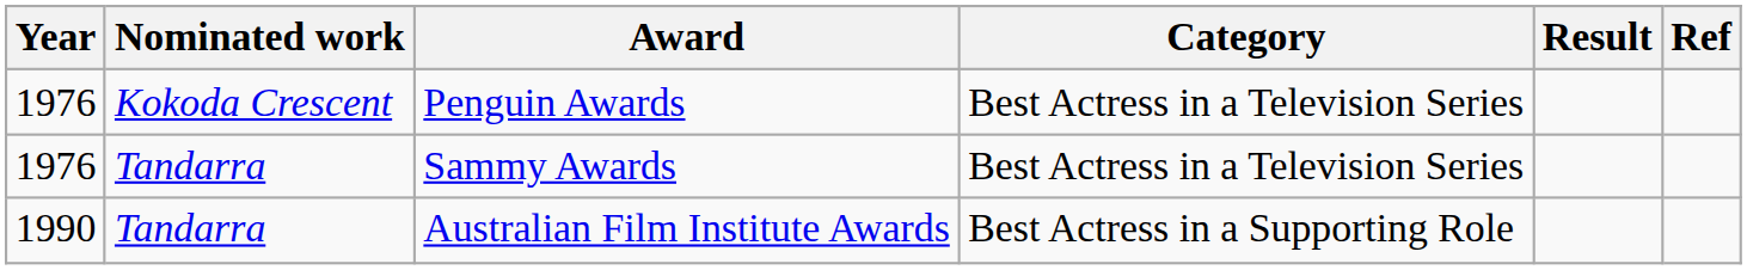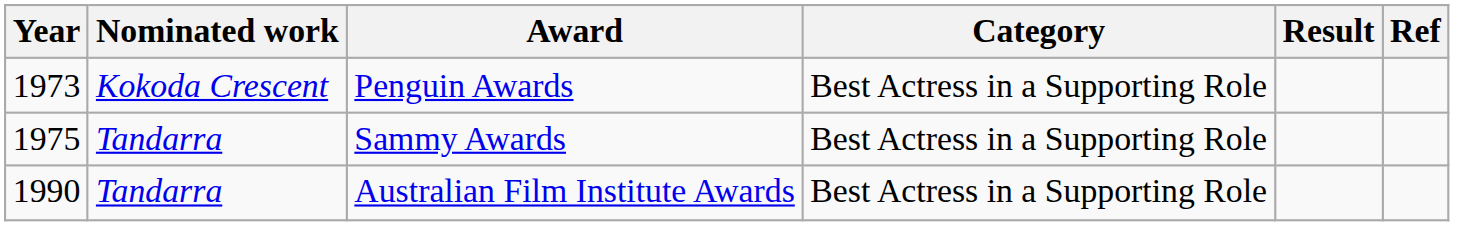Penguin Awards | Year: 1976 -> 1973
Penguin Awards | Category: Best Actress in a Television Series -> Best Actress in a Supporting Role
Sammy Awards | Year: 1976 -> 1975
Sammy Awards | Category: Best Actress in a Television Series -> Best Actress in a Supporting Role
